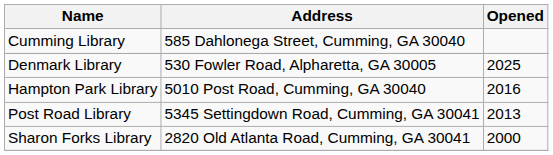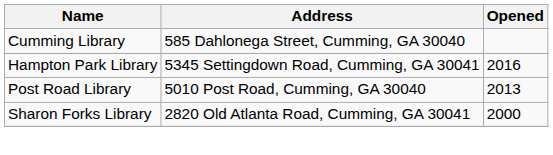- row: Denmark Library | 530 Fowler Road, Alpharetta, GA 30005 | 2025
Hampton Park Library | Address: 5010 Post Road, Cumming, GA 30040 -> 5345 Settingdown Road, Cumming, GA 30041
Post Road Library | Address: 5345 Settingdown Road, Cumming, GA 30041 -> 5010 Post Road, Cumming, GA 30040
